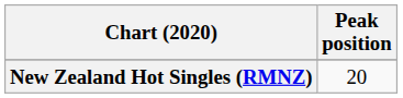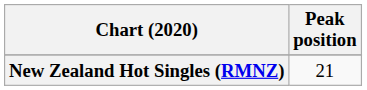New Zealand Hot Singles (RMNZ) | Peak position: 20 -> 21
